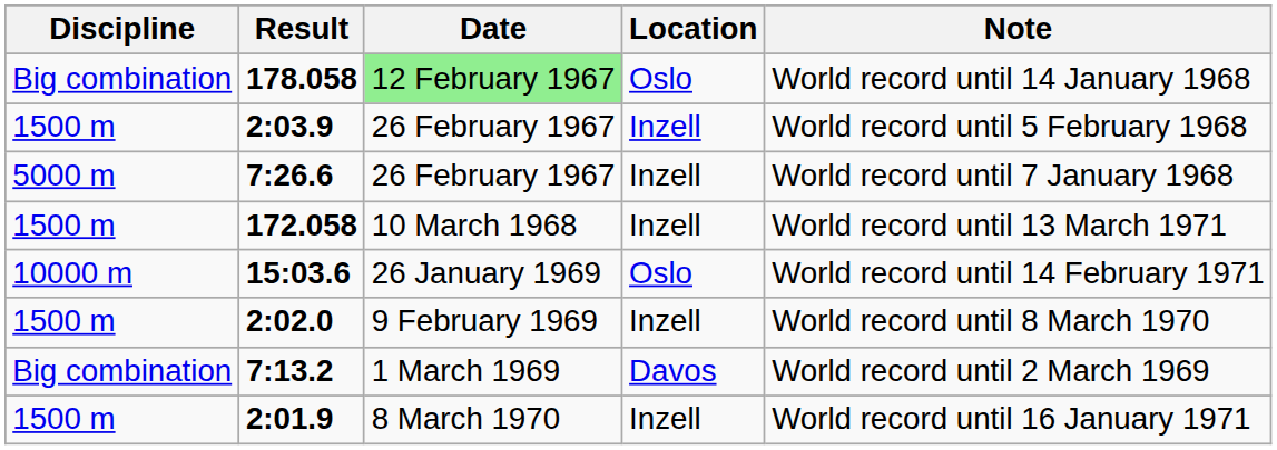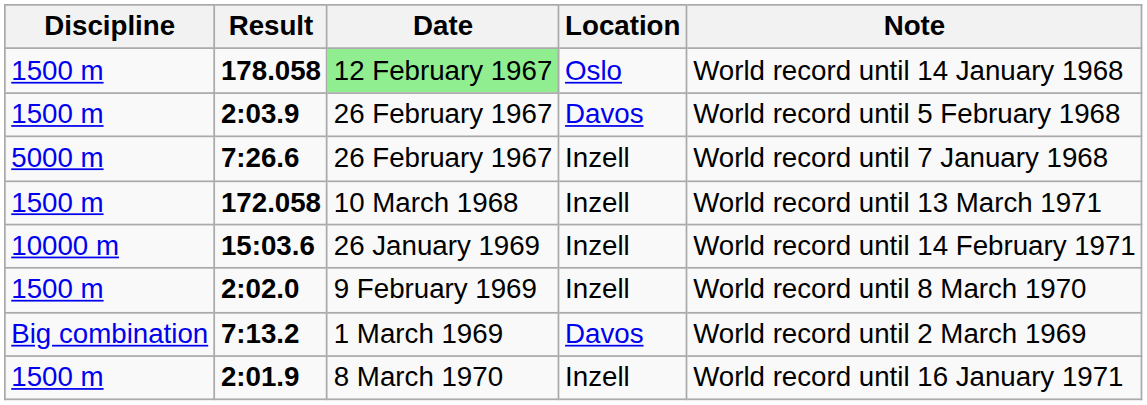178.058 | Discipline: Big combination -> 1500 m
2:03.9 | Location: Inzell -> Davos
15:03.6 | Location: Oslo -> Inzell
